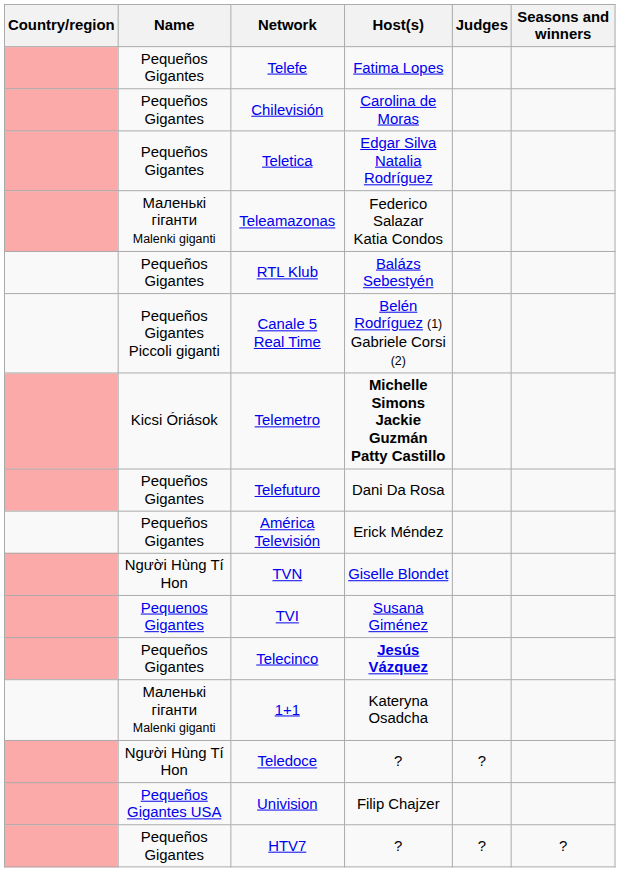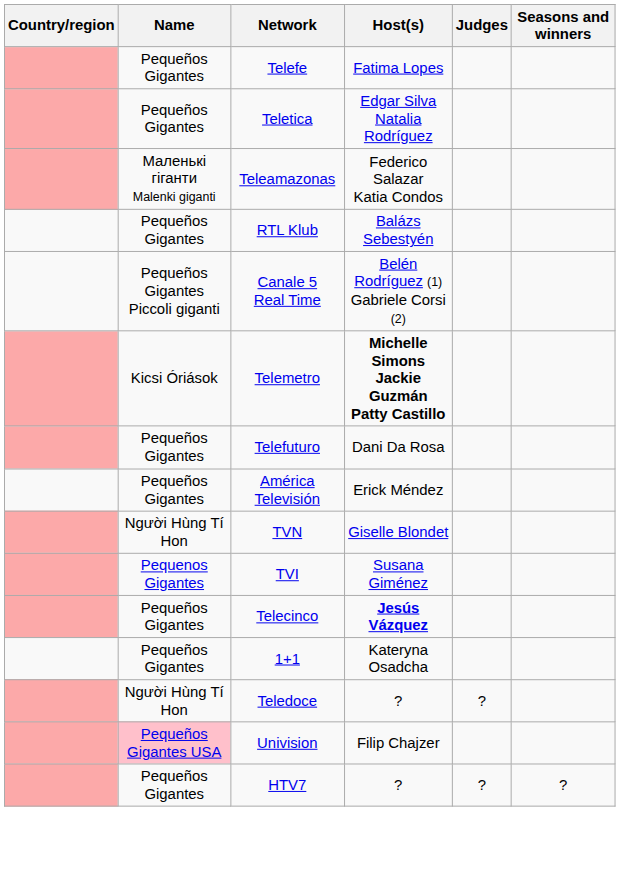- row: Pequeños Gigantes | Chilevisión | Carolina de Moras
1+1 | Name: Маленькі гіганти Malenki giganti -> Pequeños Gigantes
Univision | Name: no background -> pink background
